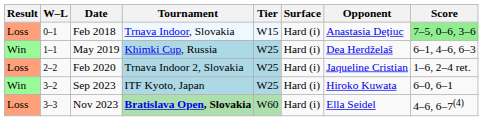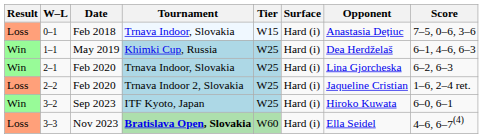0–1 | Score: lightgreen background -> no background
+ row: Win | 2–1 | Feb 2020 | Trnava Indoor, Slovakia | W25 | Hard (i) | Lina Gjorcheska | 6–2, 6–3
